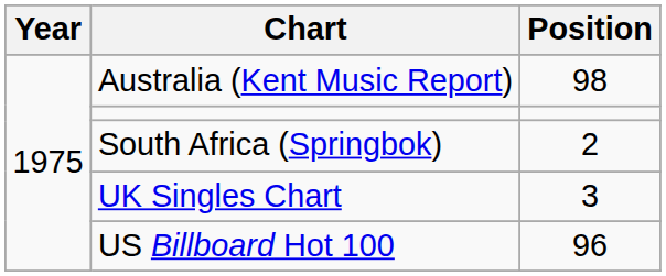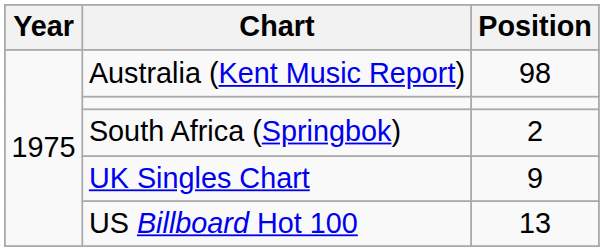UK Singles Chart | Position: 3 -> 9
US Billboard Hot 100 | Position: 96 -> 13
